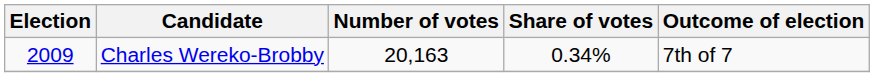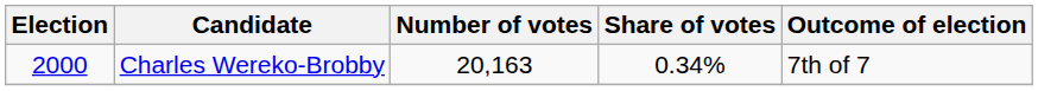Charles Wereko-Brobby | Election: 2009 -> 2000
